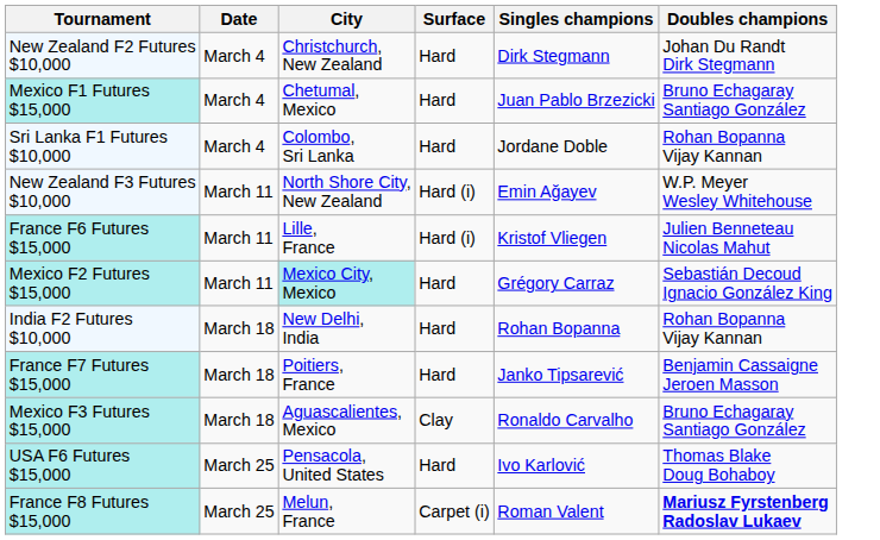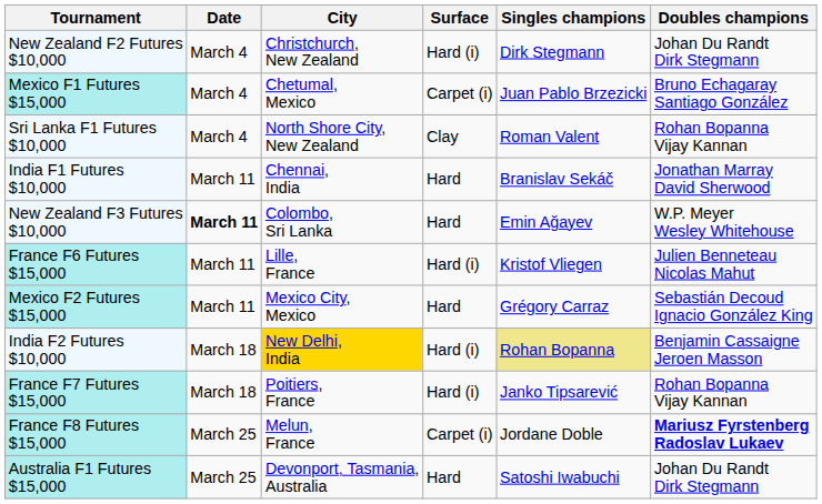New Zealand F2 Futures $10,000 | Surface: Hard -> Hard (i)
Mexico F1 Futures $15,000 | Surface: Hard -> Carpet (i)
Sri Lanka F1 Futures $10,000 | City: Colombo, Sri Lanka -> North Shore City, New Zealand
Sri Lanka F1 Futures $10,000 | Surface: Hard -> Clay
Sri Lanka F1 Futures $10,000 | Singles champions: Jordane Doble -> Roman Valent
+ row: India F1 Futures $10,000 | March 11 | Chennai, India | Hard | Branislav Sekáč | Jonathan Marray David Sherwood
New Zealand F3 Futures $10,000 | Date: normal -> bold
New Zealand F3 Futures $10,000 | City: North Shore City, New Zealand -> Colombo, Sri Lanka
New Zealand F3 Futures $10,000 | Surface: Hard (i) -> Hard
Mexico F2 Futures $15,000 | City: paleturquoise background -> no background
India F2 Futures $10,000 | City: no background -> gold background
India F2 Futures $10,000 | Surface: Hard -> Hard (i)
India F2 Futures $10,000 | Singles champions: no background -> khaki background
India F2 Futures $10,000 | Doubles champions: Rohan Bopanna Vijay Kannan -> Benjamin Cassaigne Jeroen Masson
France F7 Futures $15,000 | Surface: Hard -> Hard (i)
France F7 Futures $15,000 | Doubles champions: Benjamin Cassaigne Jeroen Masson -> Rohan Bopanna Vijay Kannan
- row: Mexico F3 Futures $15,000 | March 18 | Aguascalientes, Mexico | Clay | Ronaldo Carvalho | Bruno Echagaray Santiago González
- row: USA F6 Futures $15,000 | March 25 | Pensacola, United States | Hard | Ivo Karlović | Thomas Blake Doug Bohaboy
France F8 Futures $15,000 | Singles champions: Roman Valent -> Jordane Doble
+ row: Australia F1 Futures $15,000 | March 25 | Devonport, Tasmania, Australia | Hard | Satoshi Iwabuchi | Johan Du Randt Dirk Stegmann
